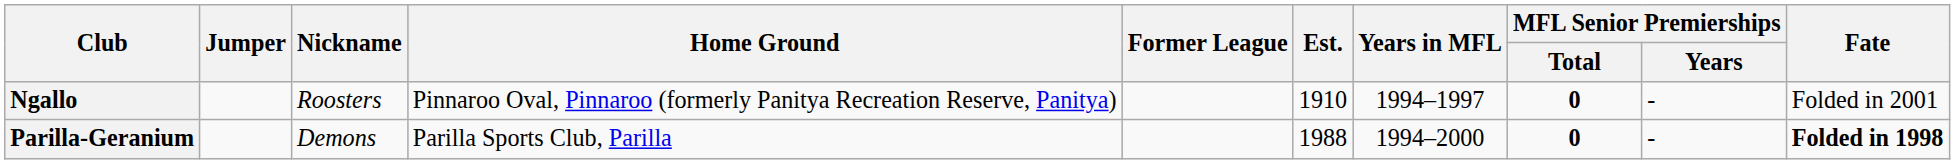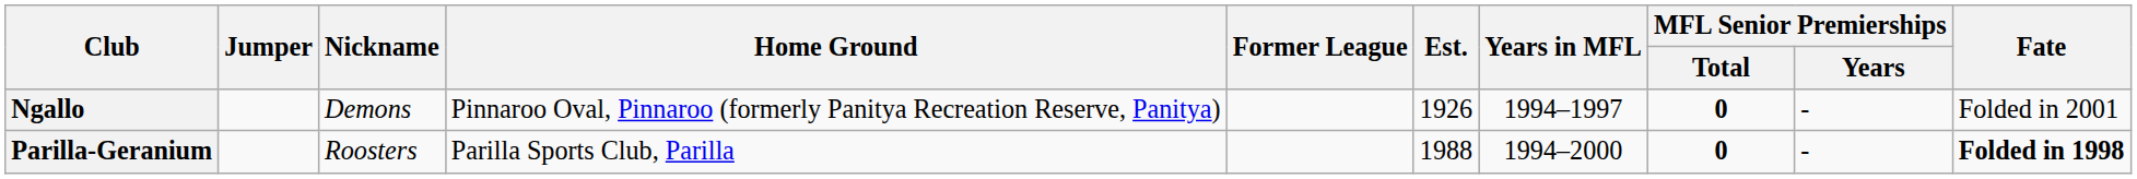Ngallo | Nickname: Roosters -> Demons
Ngallo | Est.: 1910 -> 1926
Parilla-Geranium | Nickname: Demons -> Roosters
